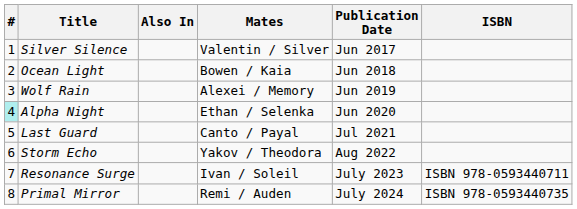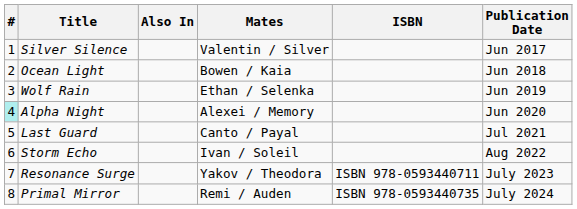columns swapped: Publication Date <-> ISBN
Wolf Rain | Mates: Alexei / Memory -> Ethan / Selenka
Alpha Night | Mates: Ethan / Selenka -> Alexei / Memory
Storm Echo | Mates: Yakov / Theodora -> Ivan / Soleil
Resonance Surge | Mates: Ivan / Soleil -> Yakov / Theodora
